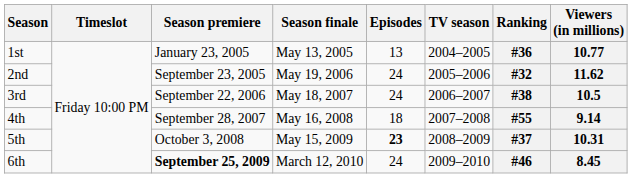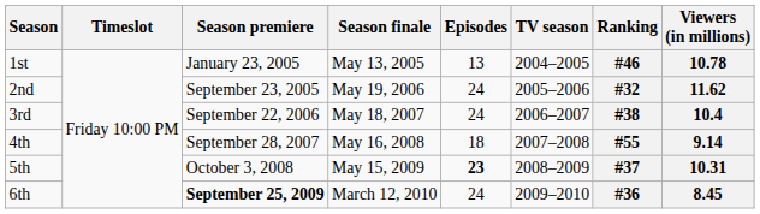1st | Ranking: #36 -> #46
1st | Viewers (in millions): 10.77 -> 10.78
3rd | Viewers (in millions): 10.5 -> 10.4
6th | Ranking: #46 -> #36
